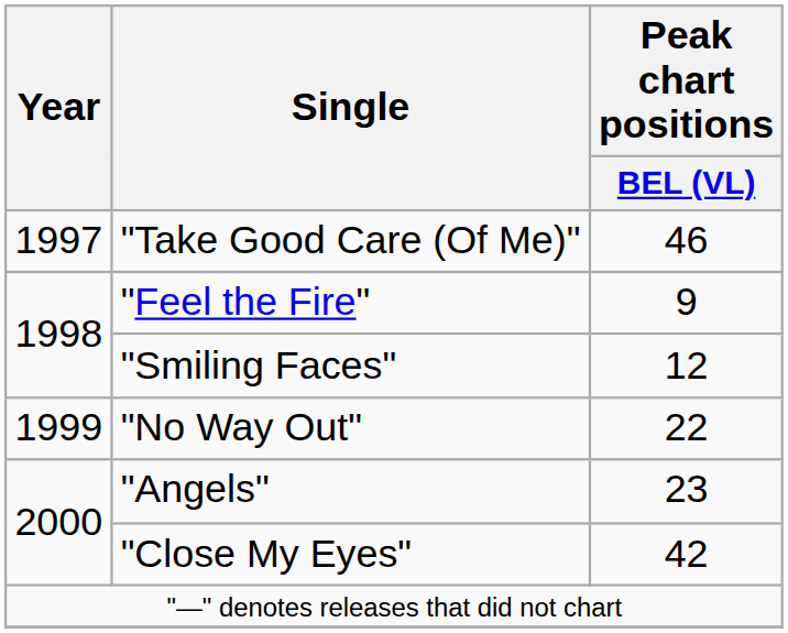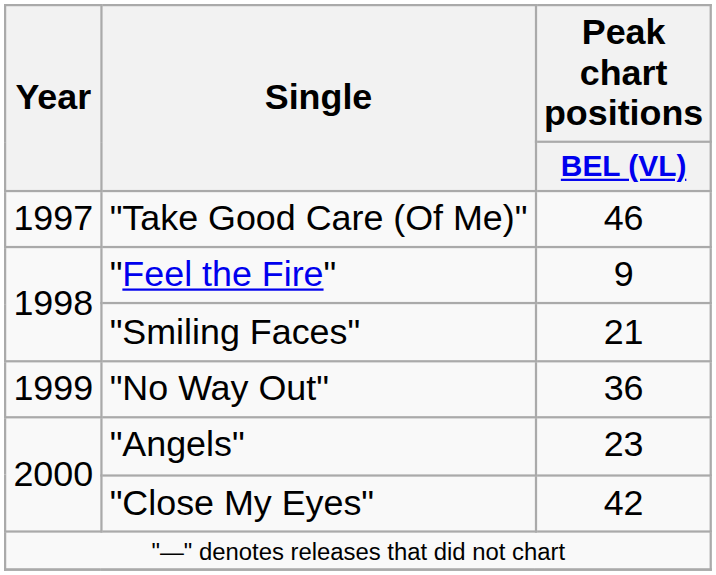"Smiling Faces" | Peak chart positions / BEL (VL): 12 -> 21
"No Way Out" | Peak chart positions / BEL (VL): 22 -> 36
